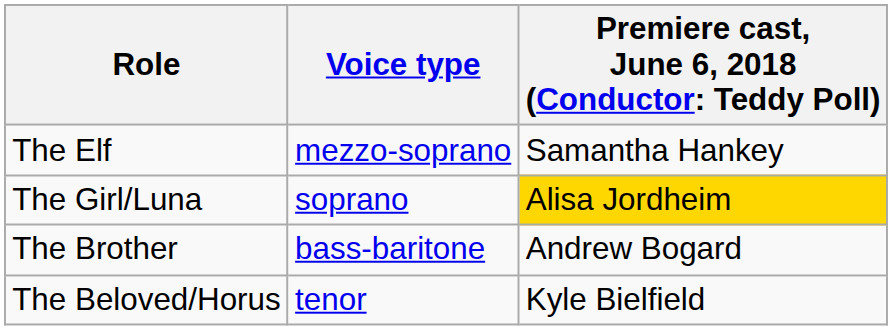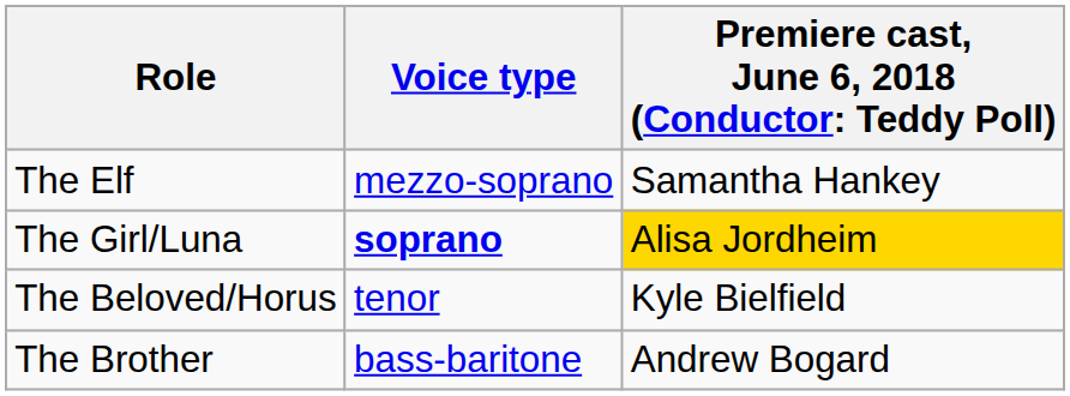The Girl/Luna | Voice type: normal -> bold
rows swapped: The Beloved/Horus <-> The Brother
